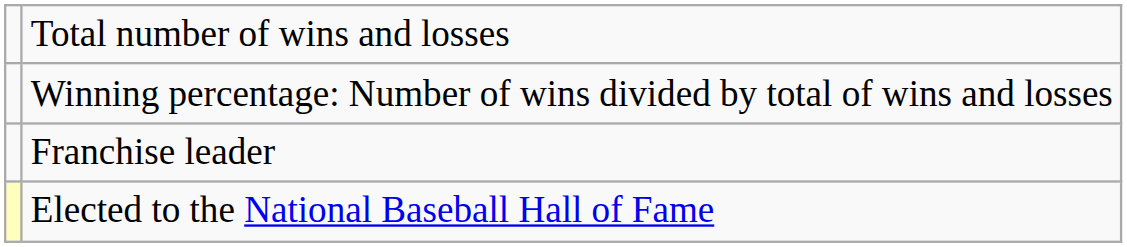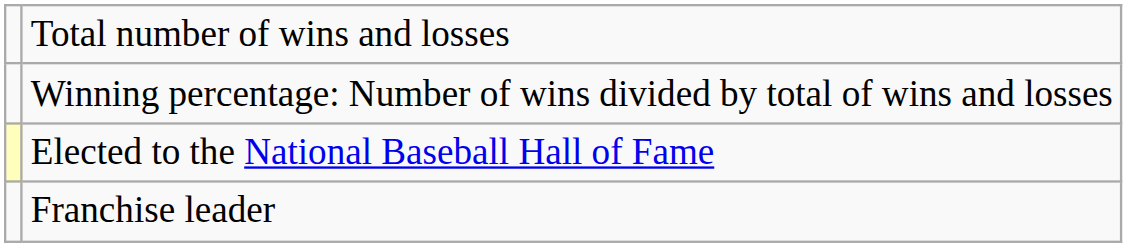rows swapped: Franchise leader <-> Elected to the National Baseball Hall of Fame
